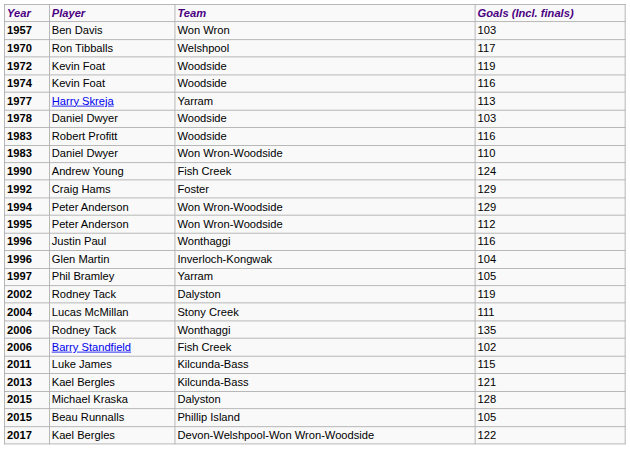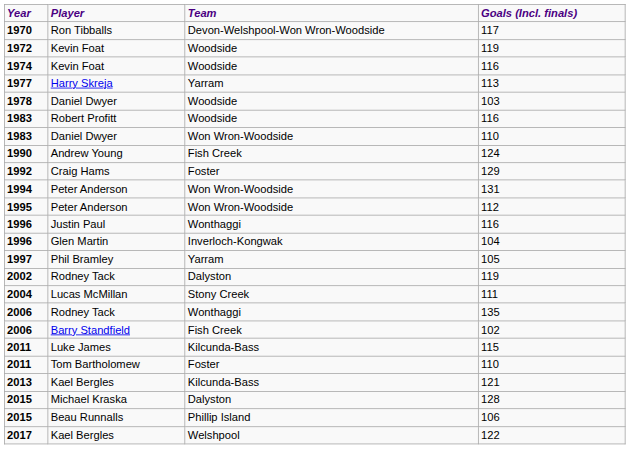- row: 1957 | Ben Davis | Won Wron | 103
1970 | Team: Welshpool -> Devon-Welshpool-Won Wron-Woodside
1994 | Goals (Incl. finals): 129 -> 131
+ row: 2011 | Tom Bartholomew | Foster | 110
2015 / Beau Runnalls | Goals (Incl. finals): 105 -> 106
2017 | Team: Devon-Welshpool-Won Wron-Woodside -> Welshpool
